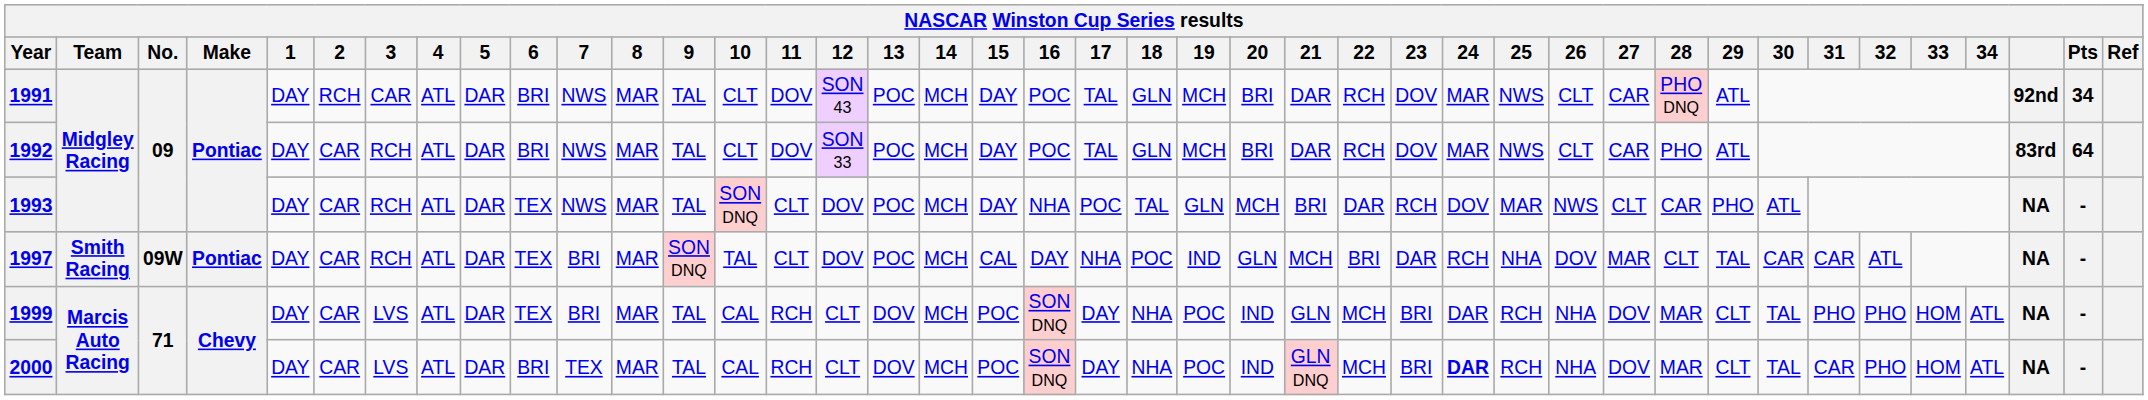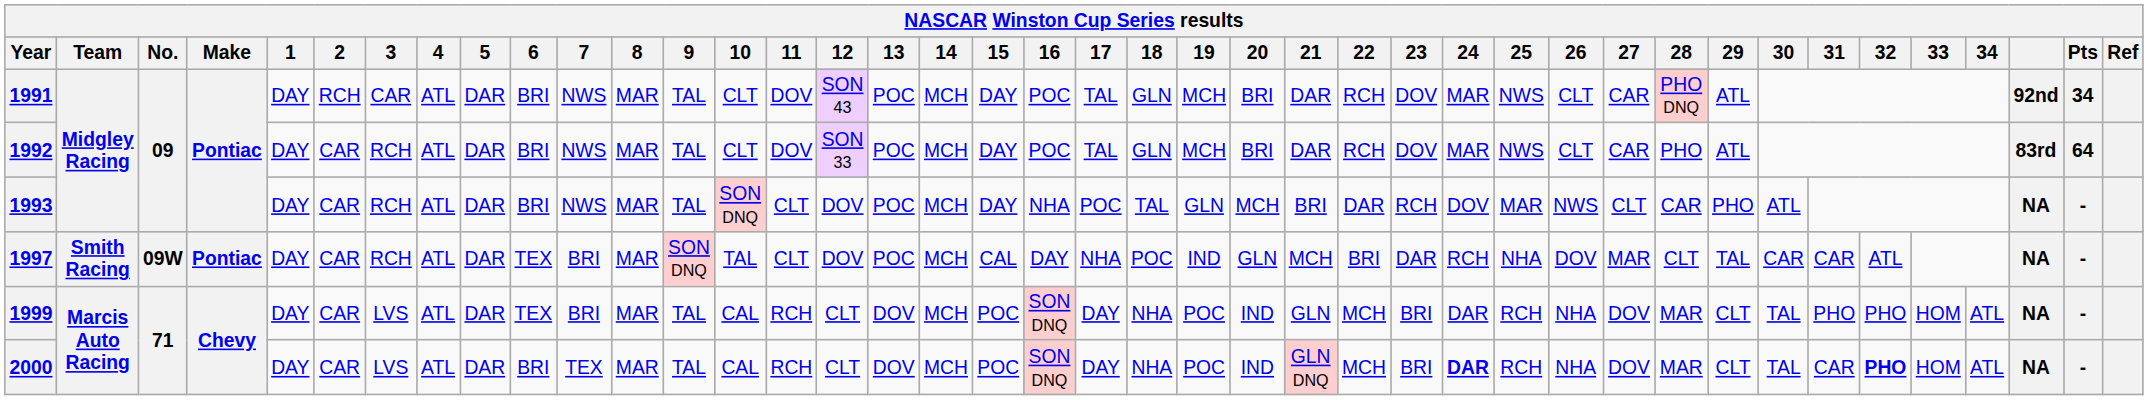1993 | 6: TEX -> BRI
2000 | 32: normal -> bold
